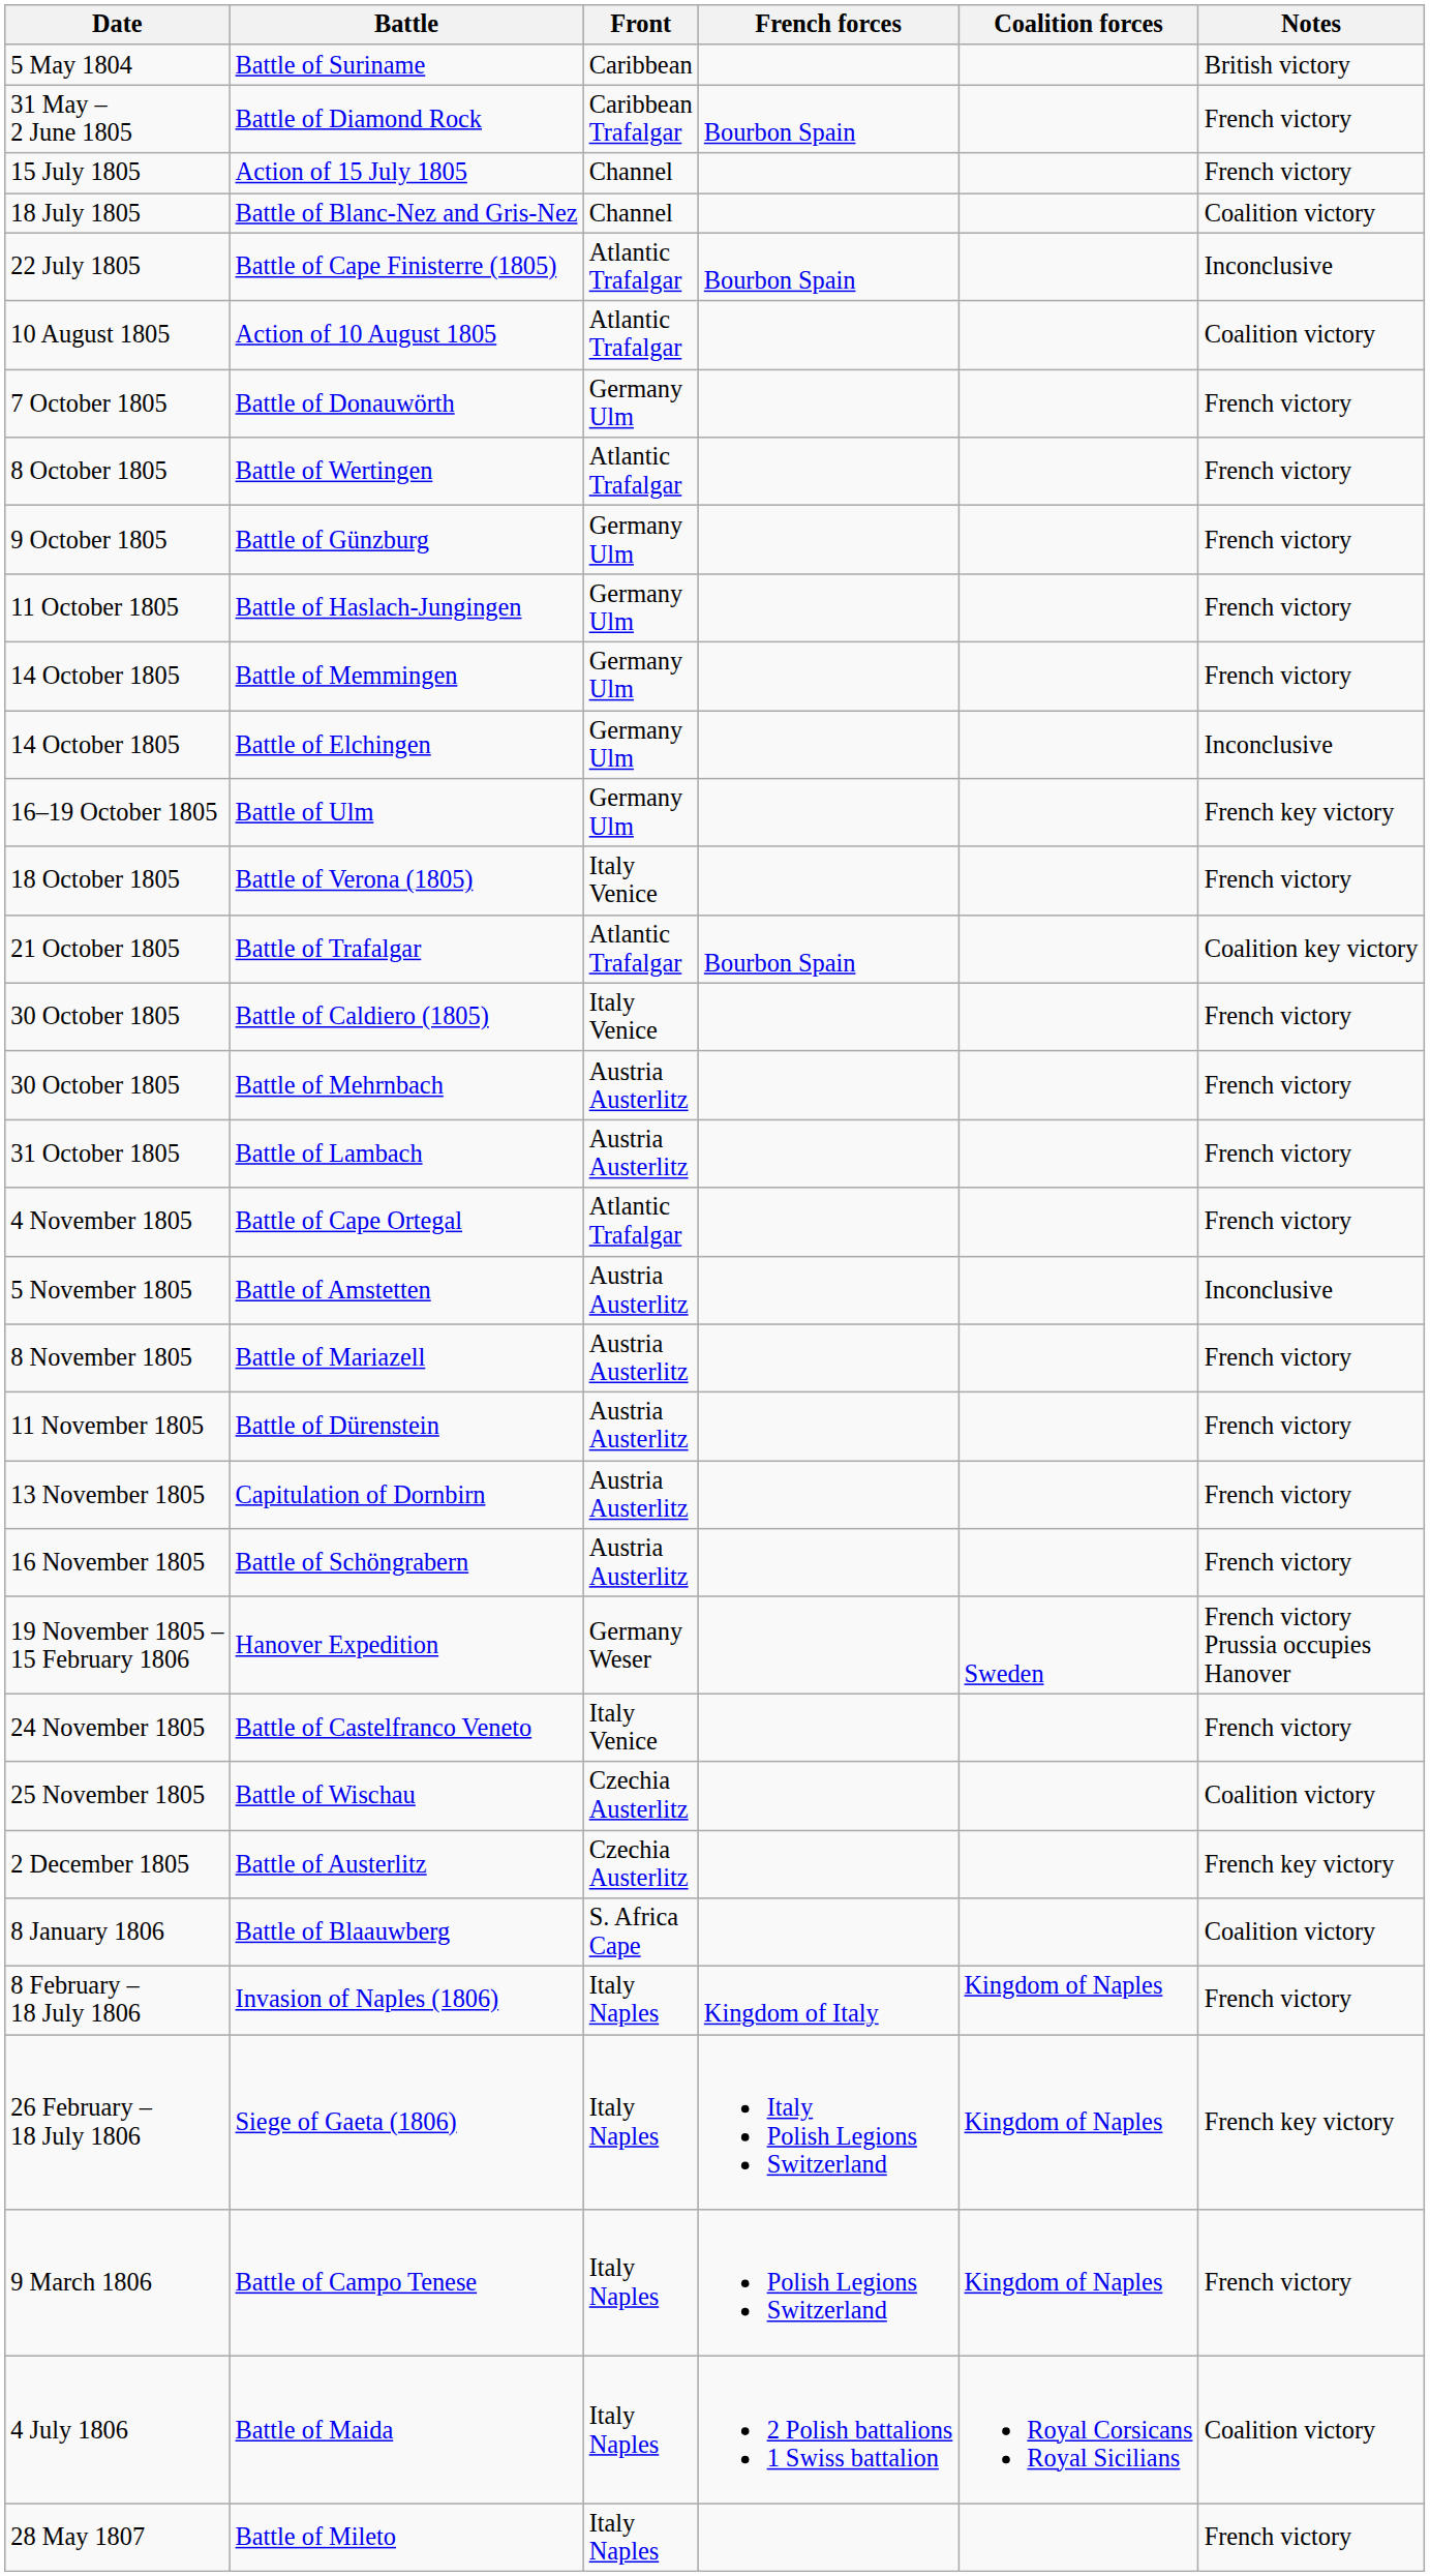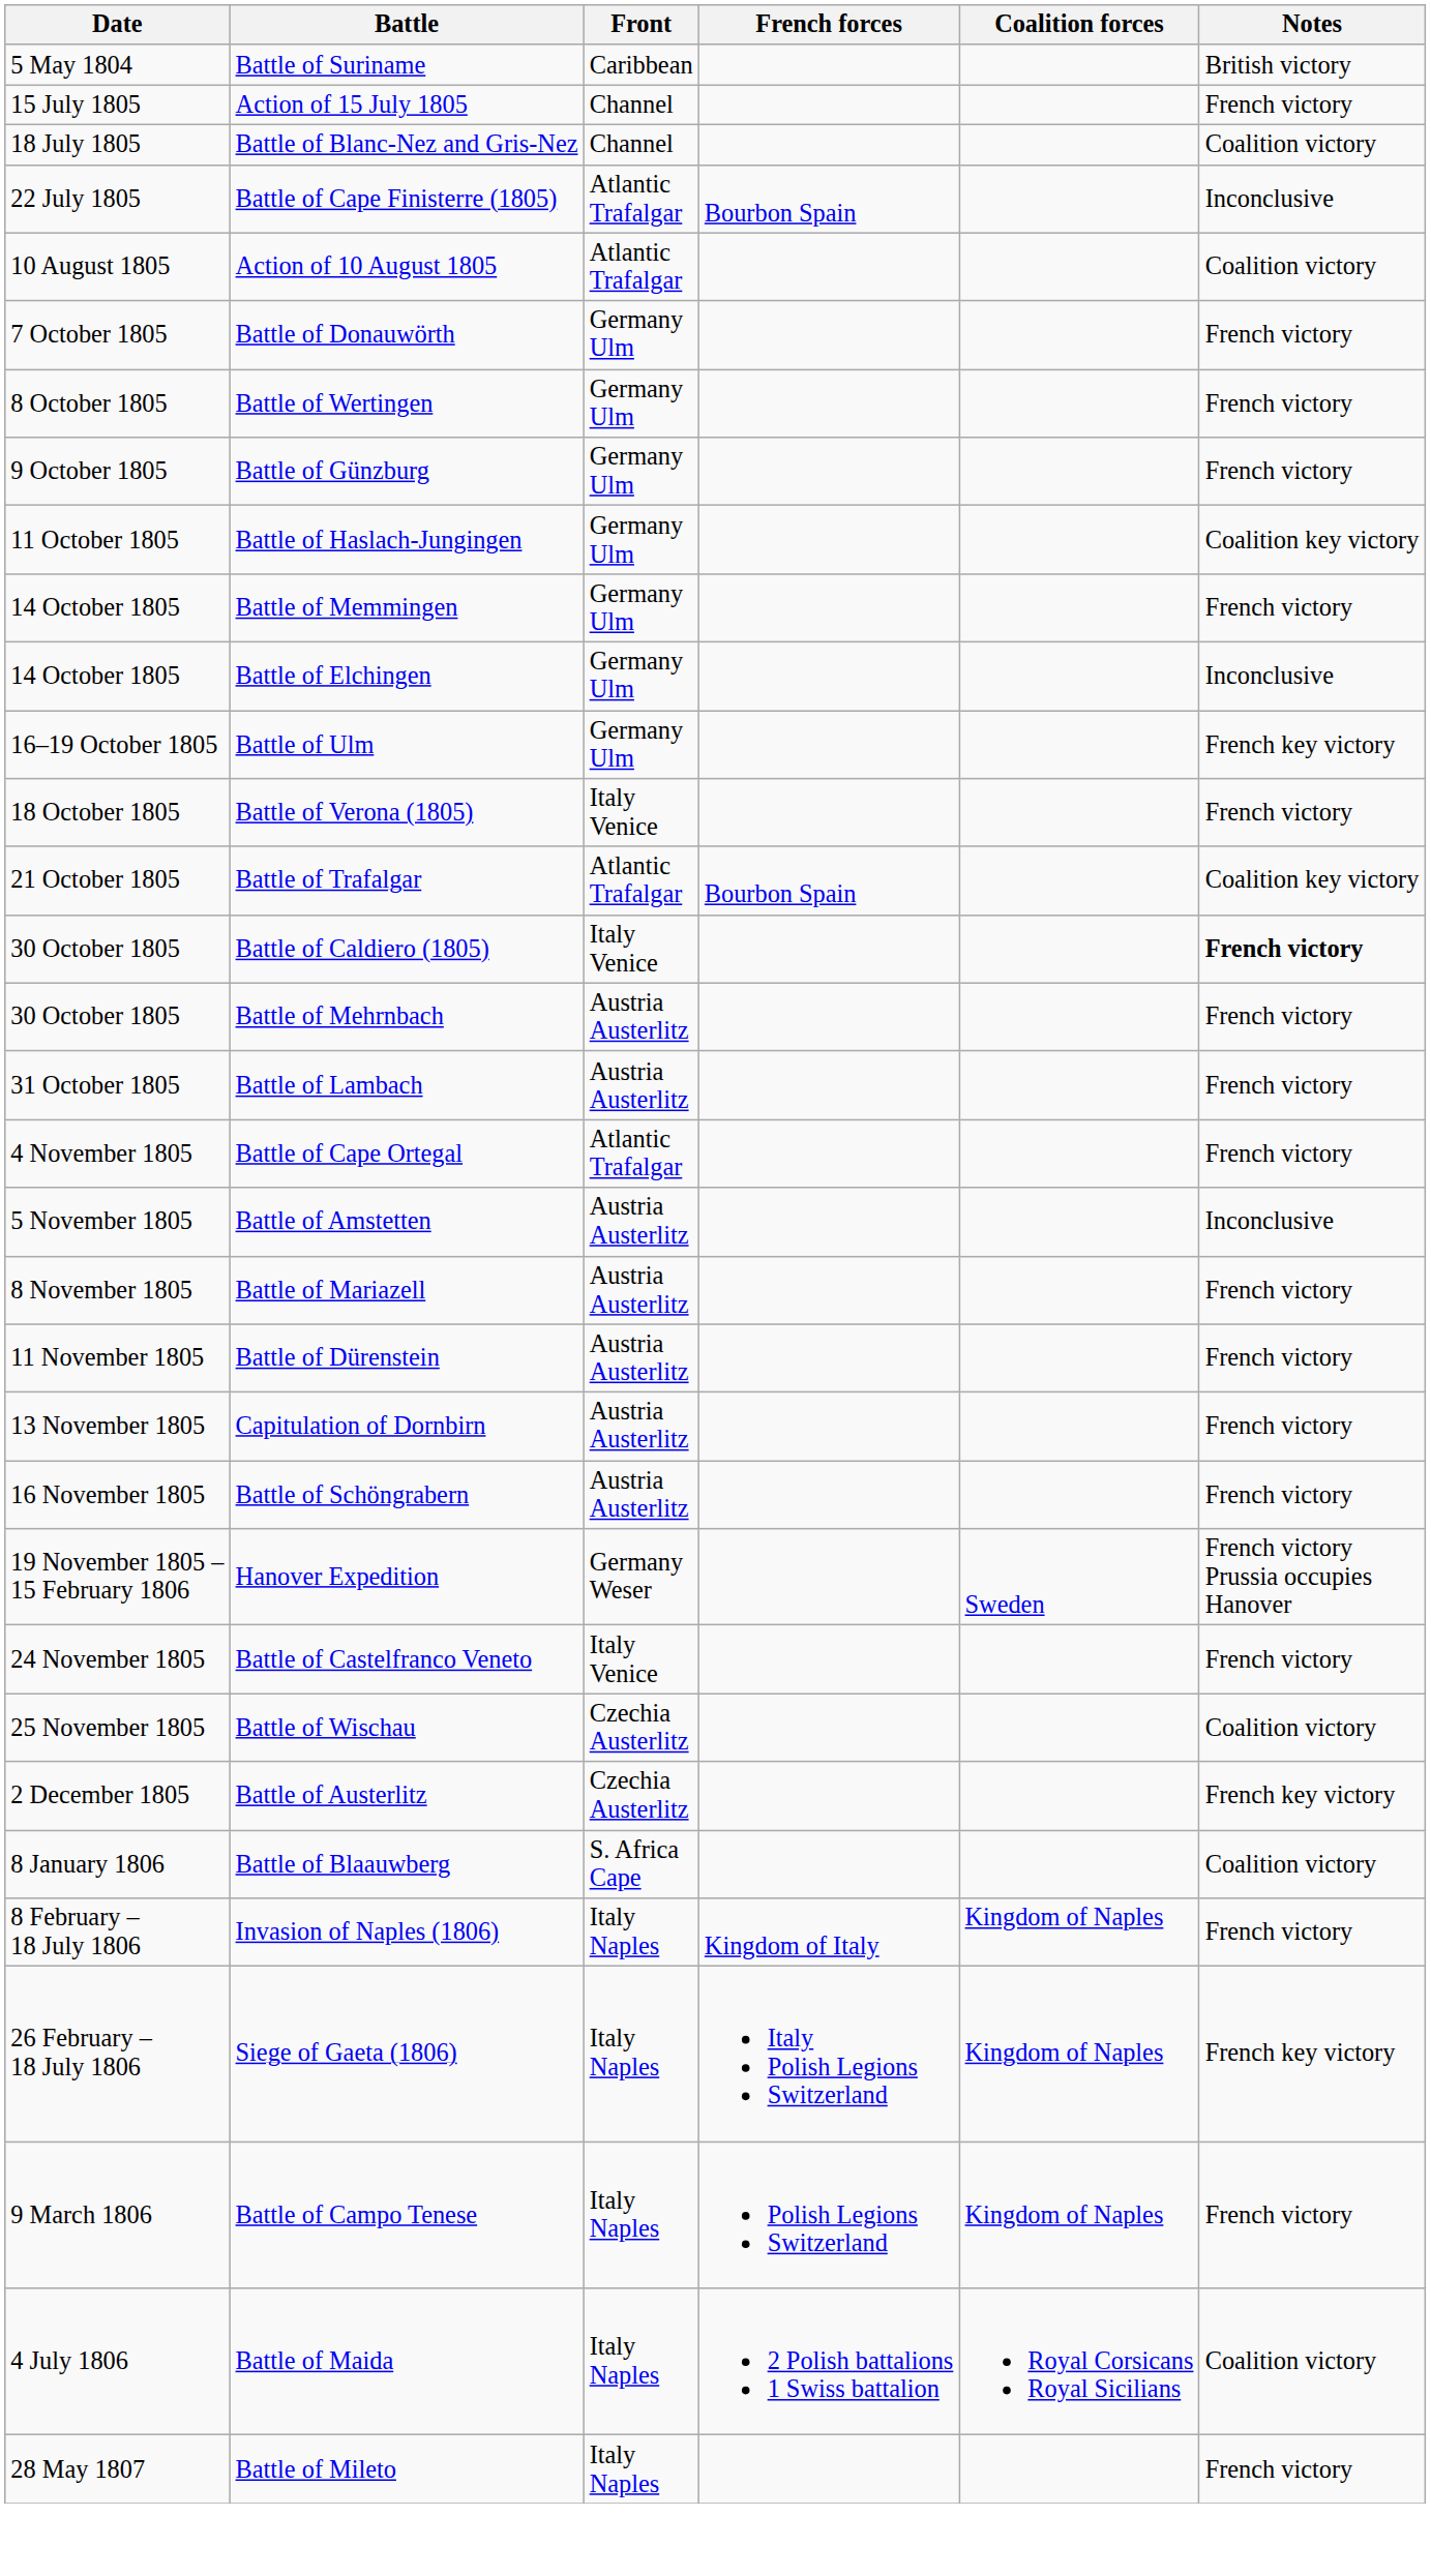- row: 31 May – 2 June 1805 | Battle of Diamond Rock | Caribbean Trafalgar | Bourbon Spain | French victory
Battle of Wertingen | Front: Atlantic Trafalgar -> Germany Ulm
Battle of Haslach-Jungingen | Notes: French victory -> Coalition key victory
Battle of Caldiero (1805) | Notes: normal -> bold
